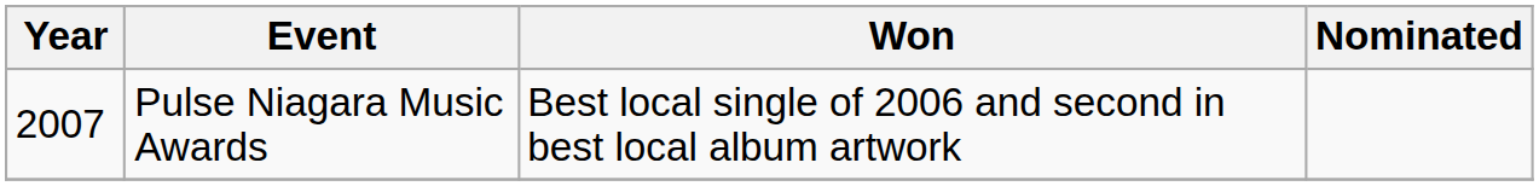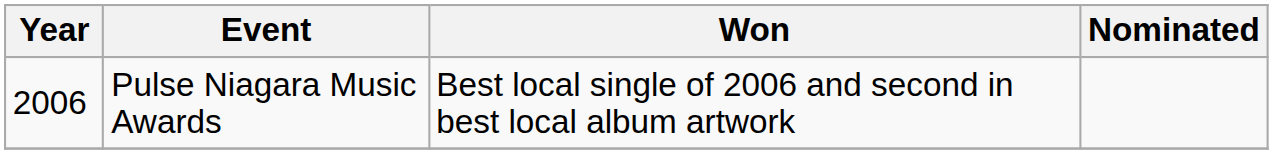Pulse Niagara Music Awards | Year: 2007 -> 2006
